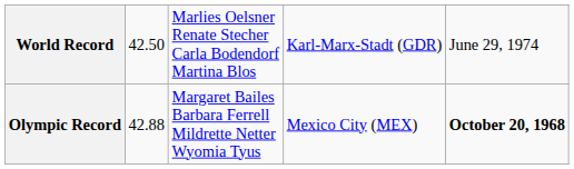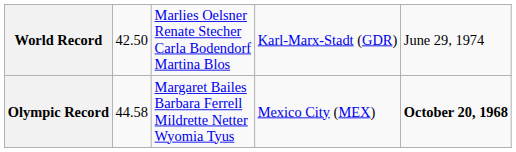Olympic Record | column 2: 42.88 -> 44.58
